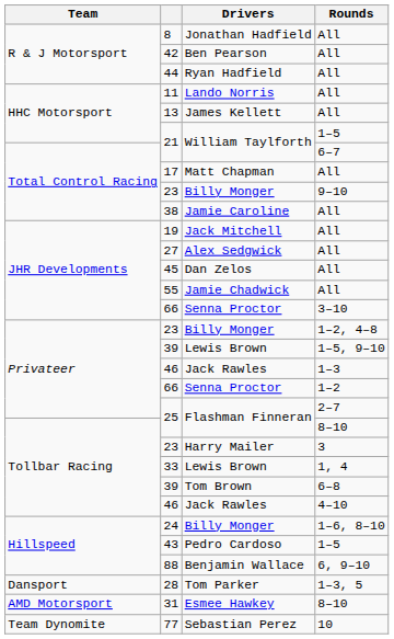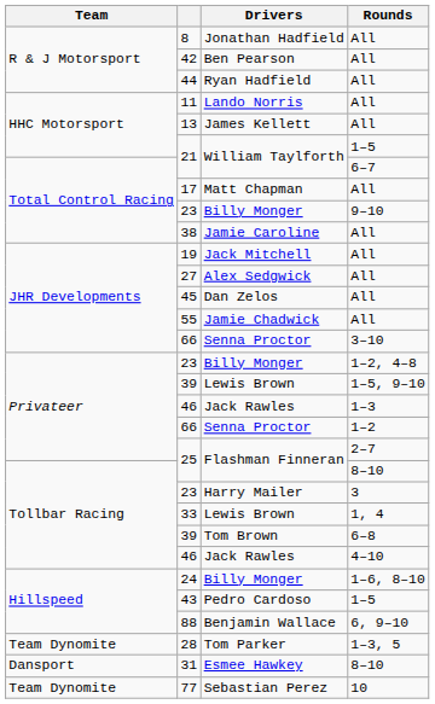28 | Team: Dansport -> Team Dynomite
31 | Team: AMD Motorsport -> Dansport
